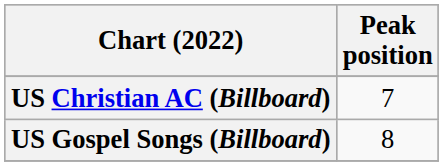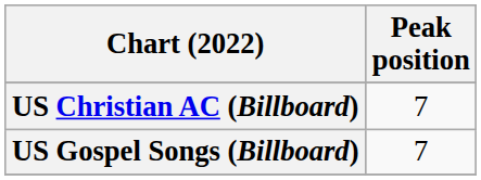US Gospel Songs (Billboard) | Peak position: 8 -> 7
